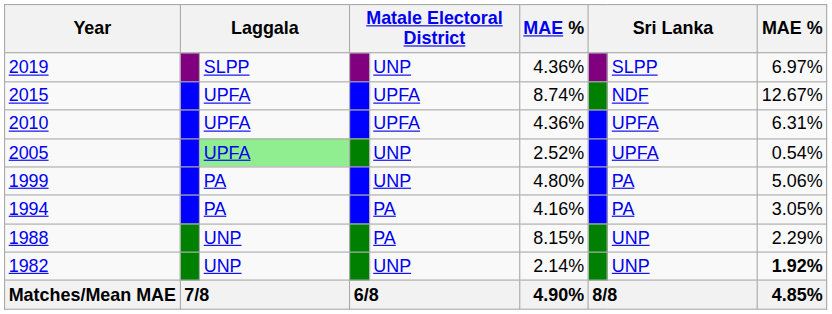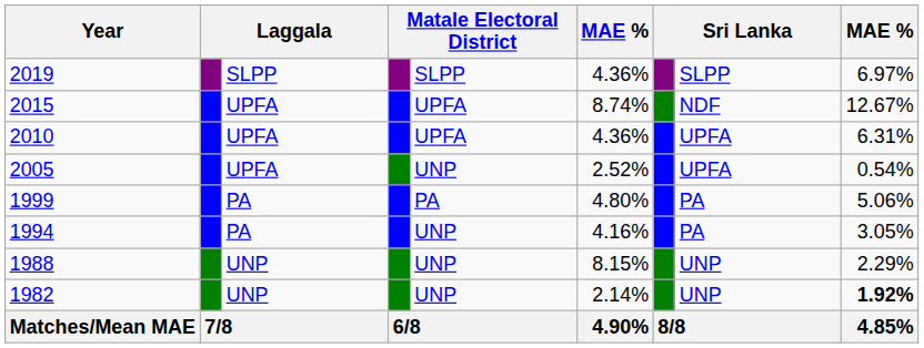2019 | column 5: UNP -> SLPP
2005 | column 3: lightgreen background -> no background
1999 | column 5: UNP -> PA
1994 | column 5: PA -> UNP
1988 | column 5: PA -> UNP
